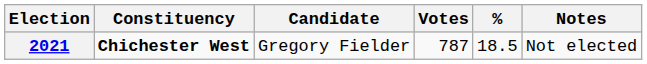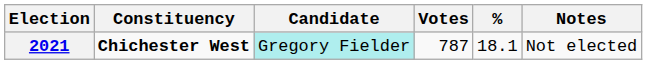2021 | Candidate: no background -> paleturquoise background
2021 | %: 18.5 -> 18.1
